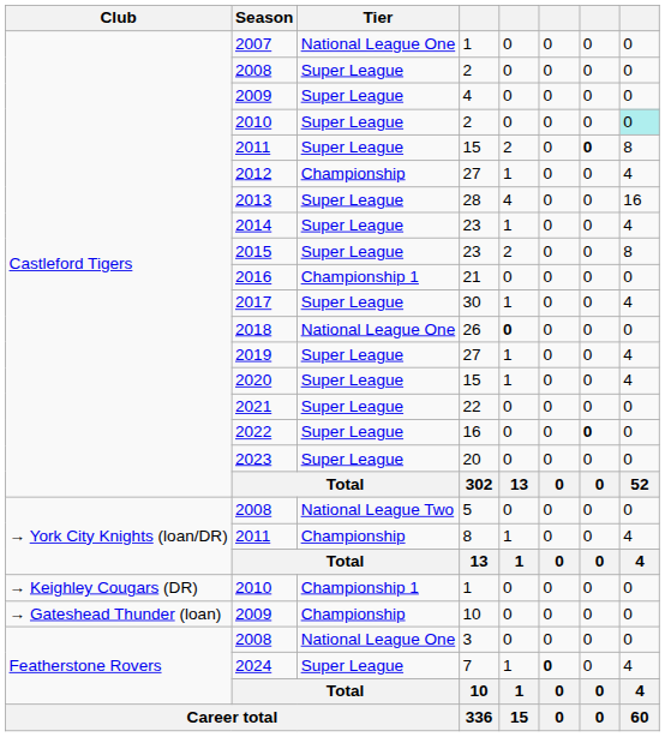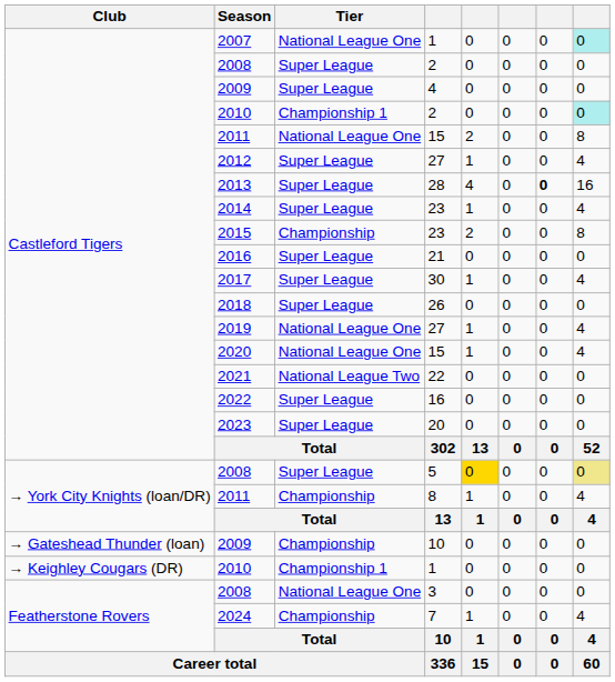2007 | column 8: no background -> paleturquoise background
2010 / 2 | Tier: Super League -> Championship 1
2011 / 15 | Tier: Super League -> National League One
2011 / 15 | column 7: bold -> normal
2012 | Tier: Championship -> Super League
2013 | column 7: normal -> bold
2015 | Tier: Super League -> Championship
2016 | Tier: Championship 1 -> Super League
2018 | Tier: National League One -> Super League
2018 | column 5: bold -> normal
2019 | Tier: Super League -> National League One
2020 | Tier: Super League -> National League One
2021 | Tier: Super League -> National League Two
2022 | column 7: bold -> normal
2008 / 5 | Tier: National League Two -> Super League
2008 / 5 | column 5: no background -> gold background
2008 / 5 | column 8: no background -> khaki background
rows swapped: 2009 / 10 <-> 2010 / 1
2024 | Tier: Super League -> Championship
2024 | column 6: bold -> normal
